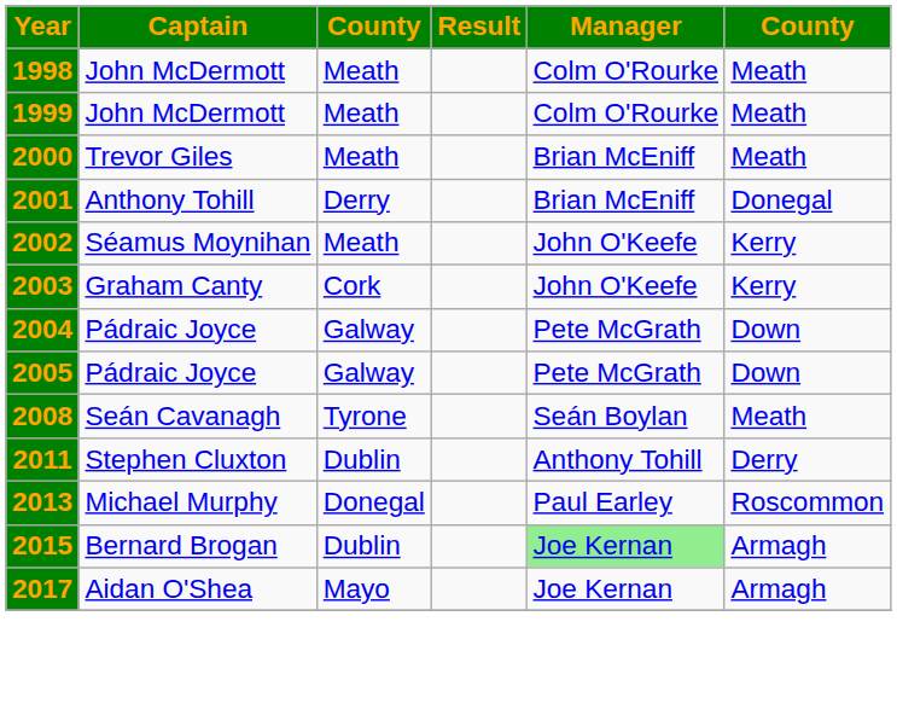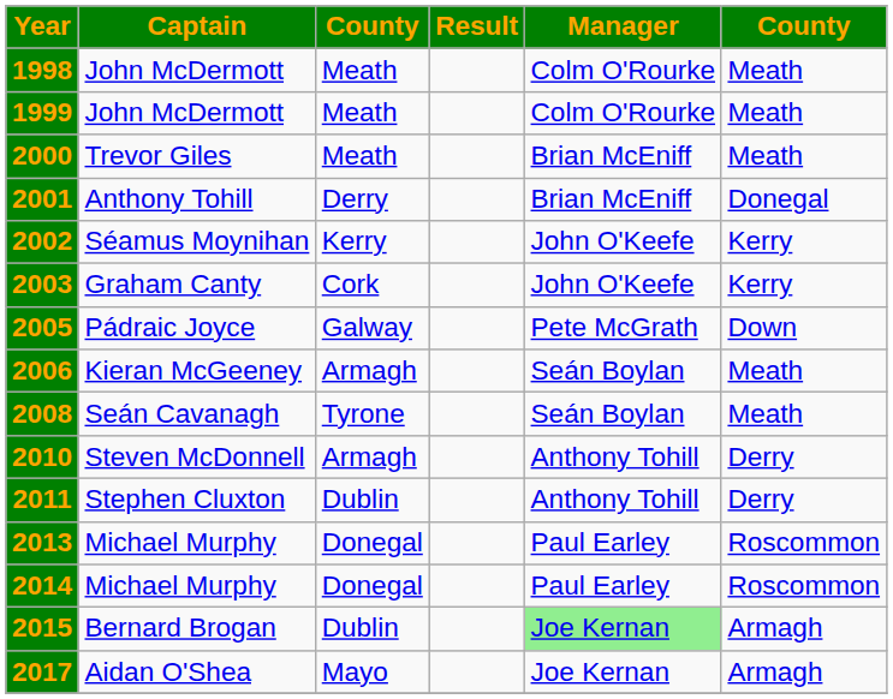2002 | column 3: Meath -> Kerry
- row: 2004 | Pádraic Joyce | Galway | Pete McGrath | Down
+ row: 2006 | Kieran McGeeney | Armagh | Seán Boylan | Meath
+ row: 2010 | Steven McDonnell | Armagh | Anthony Tohill | Derry
+ row: 2014 | Michael Murphy | Donegal | Paul Earley | Roscommon
